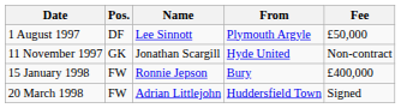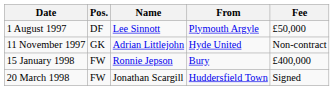11 November 1997 | Name: Jonathan Scargill -> Adrian Littlejohn
20 March 1998 | Name: Adrian Littlejohn -> Jonathan Scargill
